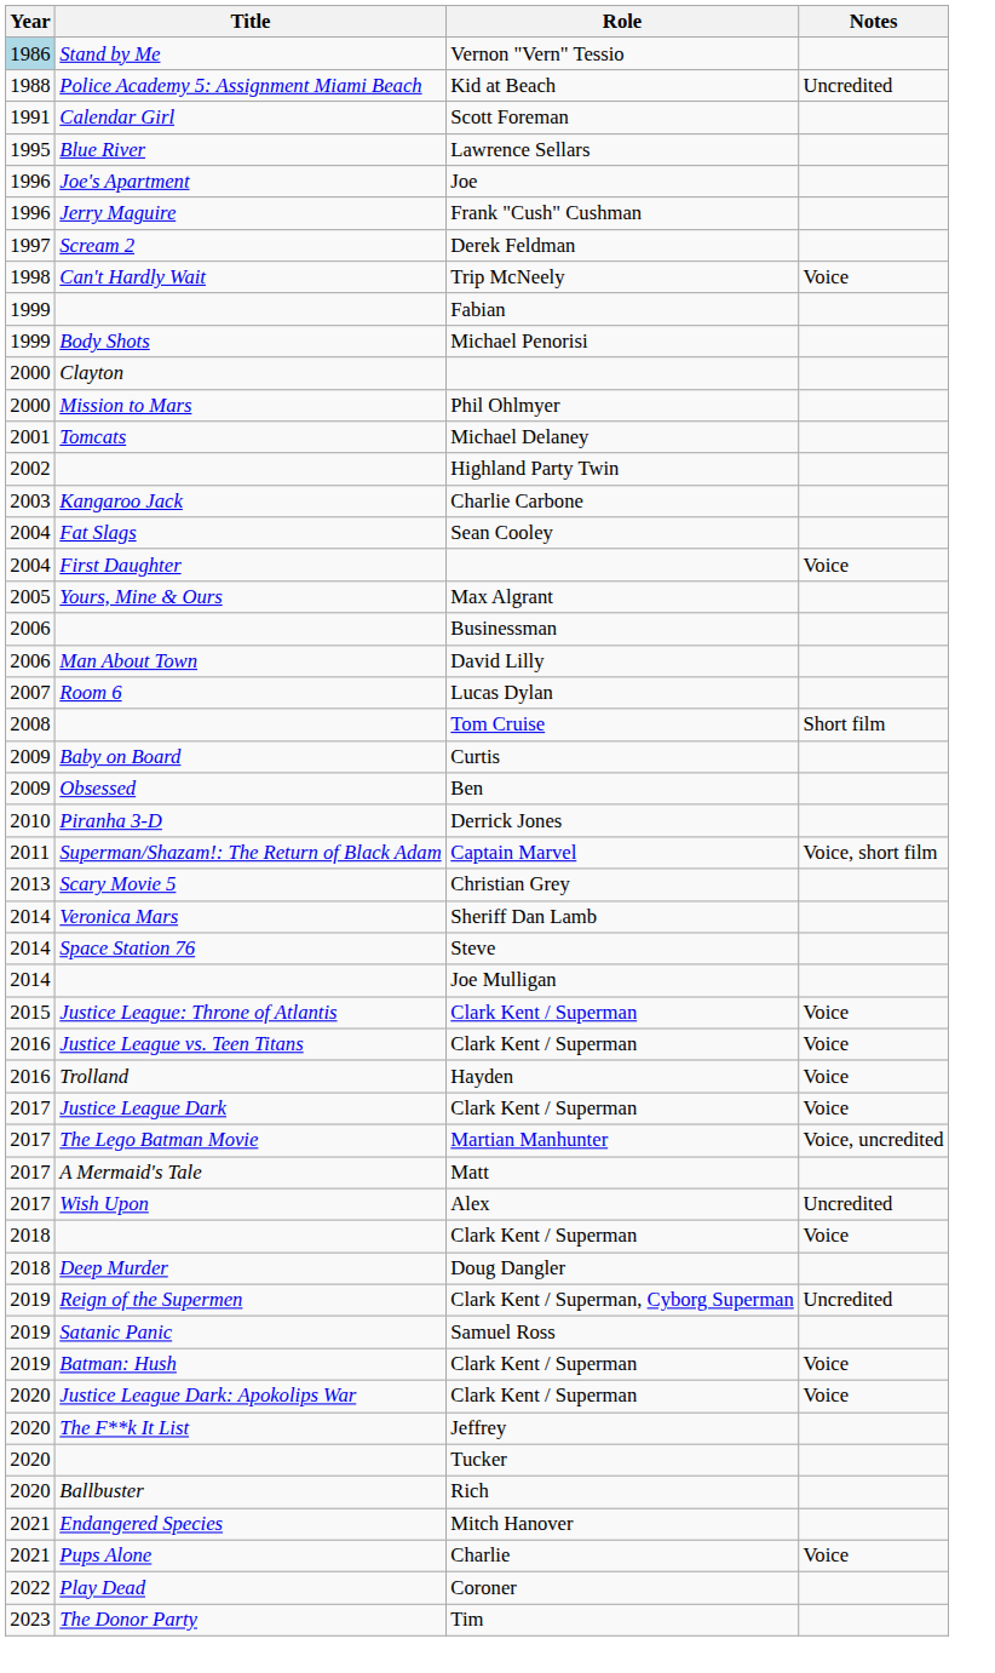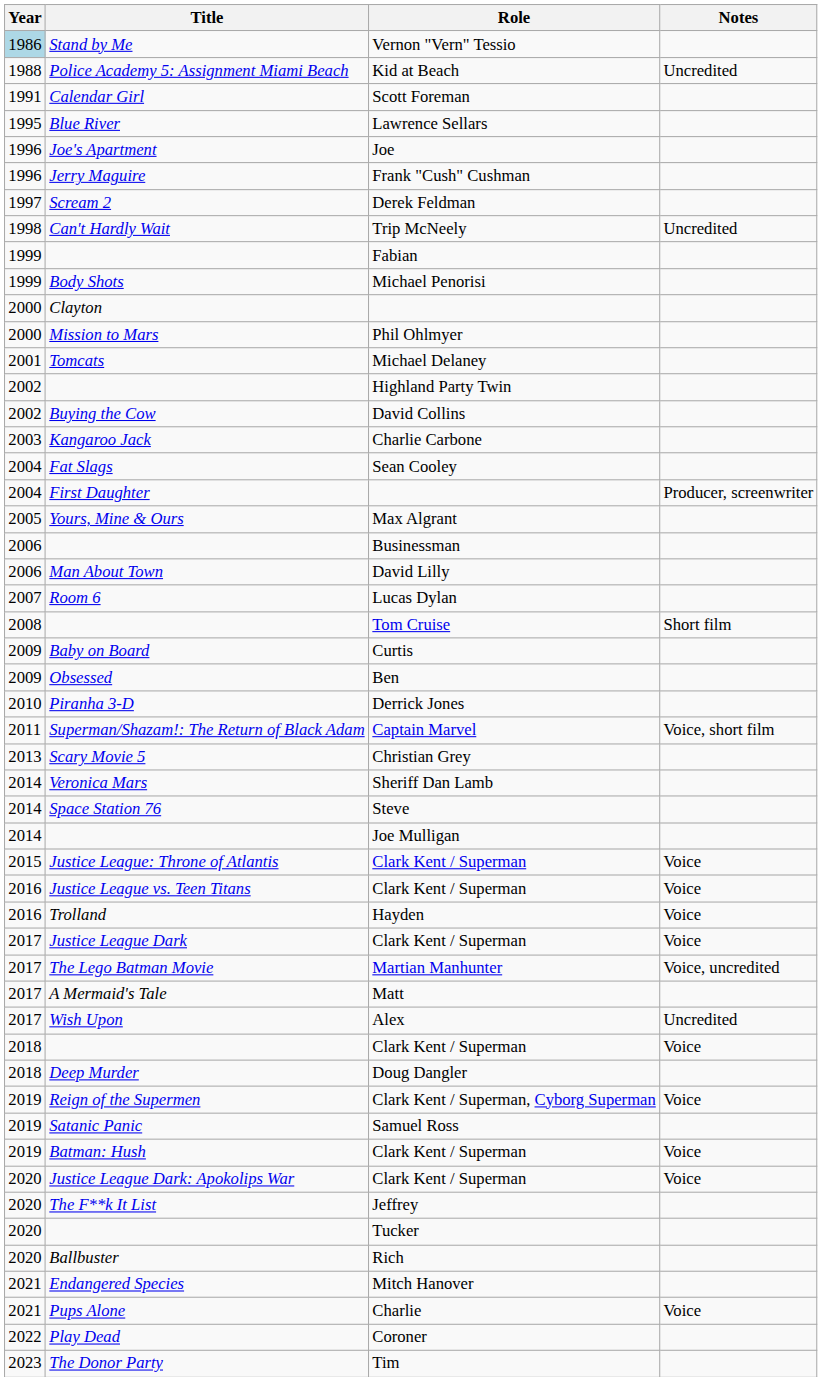Can't Hardly Wait | Notes: Voice -> Uncredited
+ row: 2002 | Buying the Cow | David Collins
First Daughter | Notes: Voice -> Producer, screenwriter
Reign of the Supermen | Notes: Uncredited -> Voice
